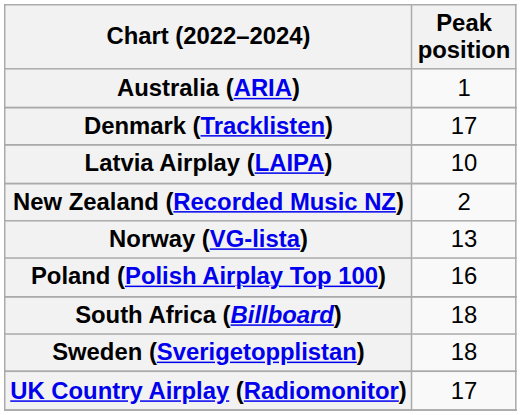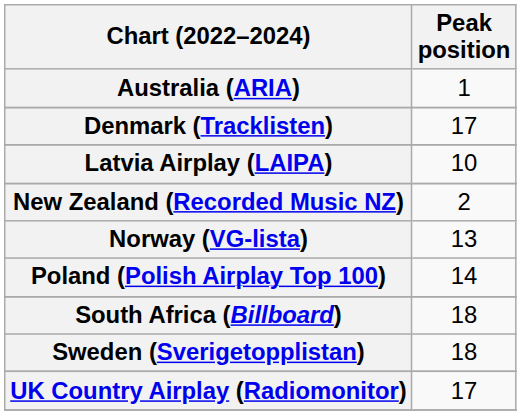Poland (Polish Airplay Top 100) | Peak position: 16 -> 14
